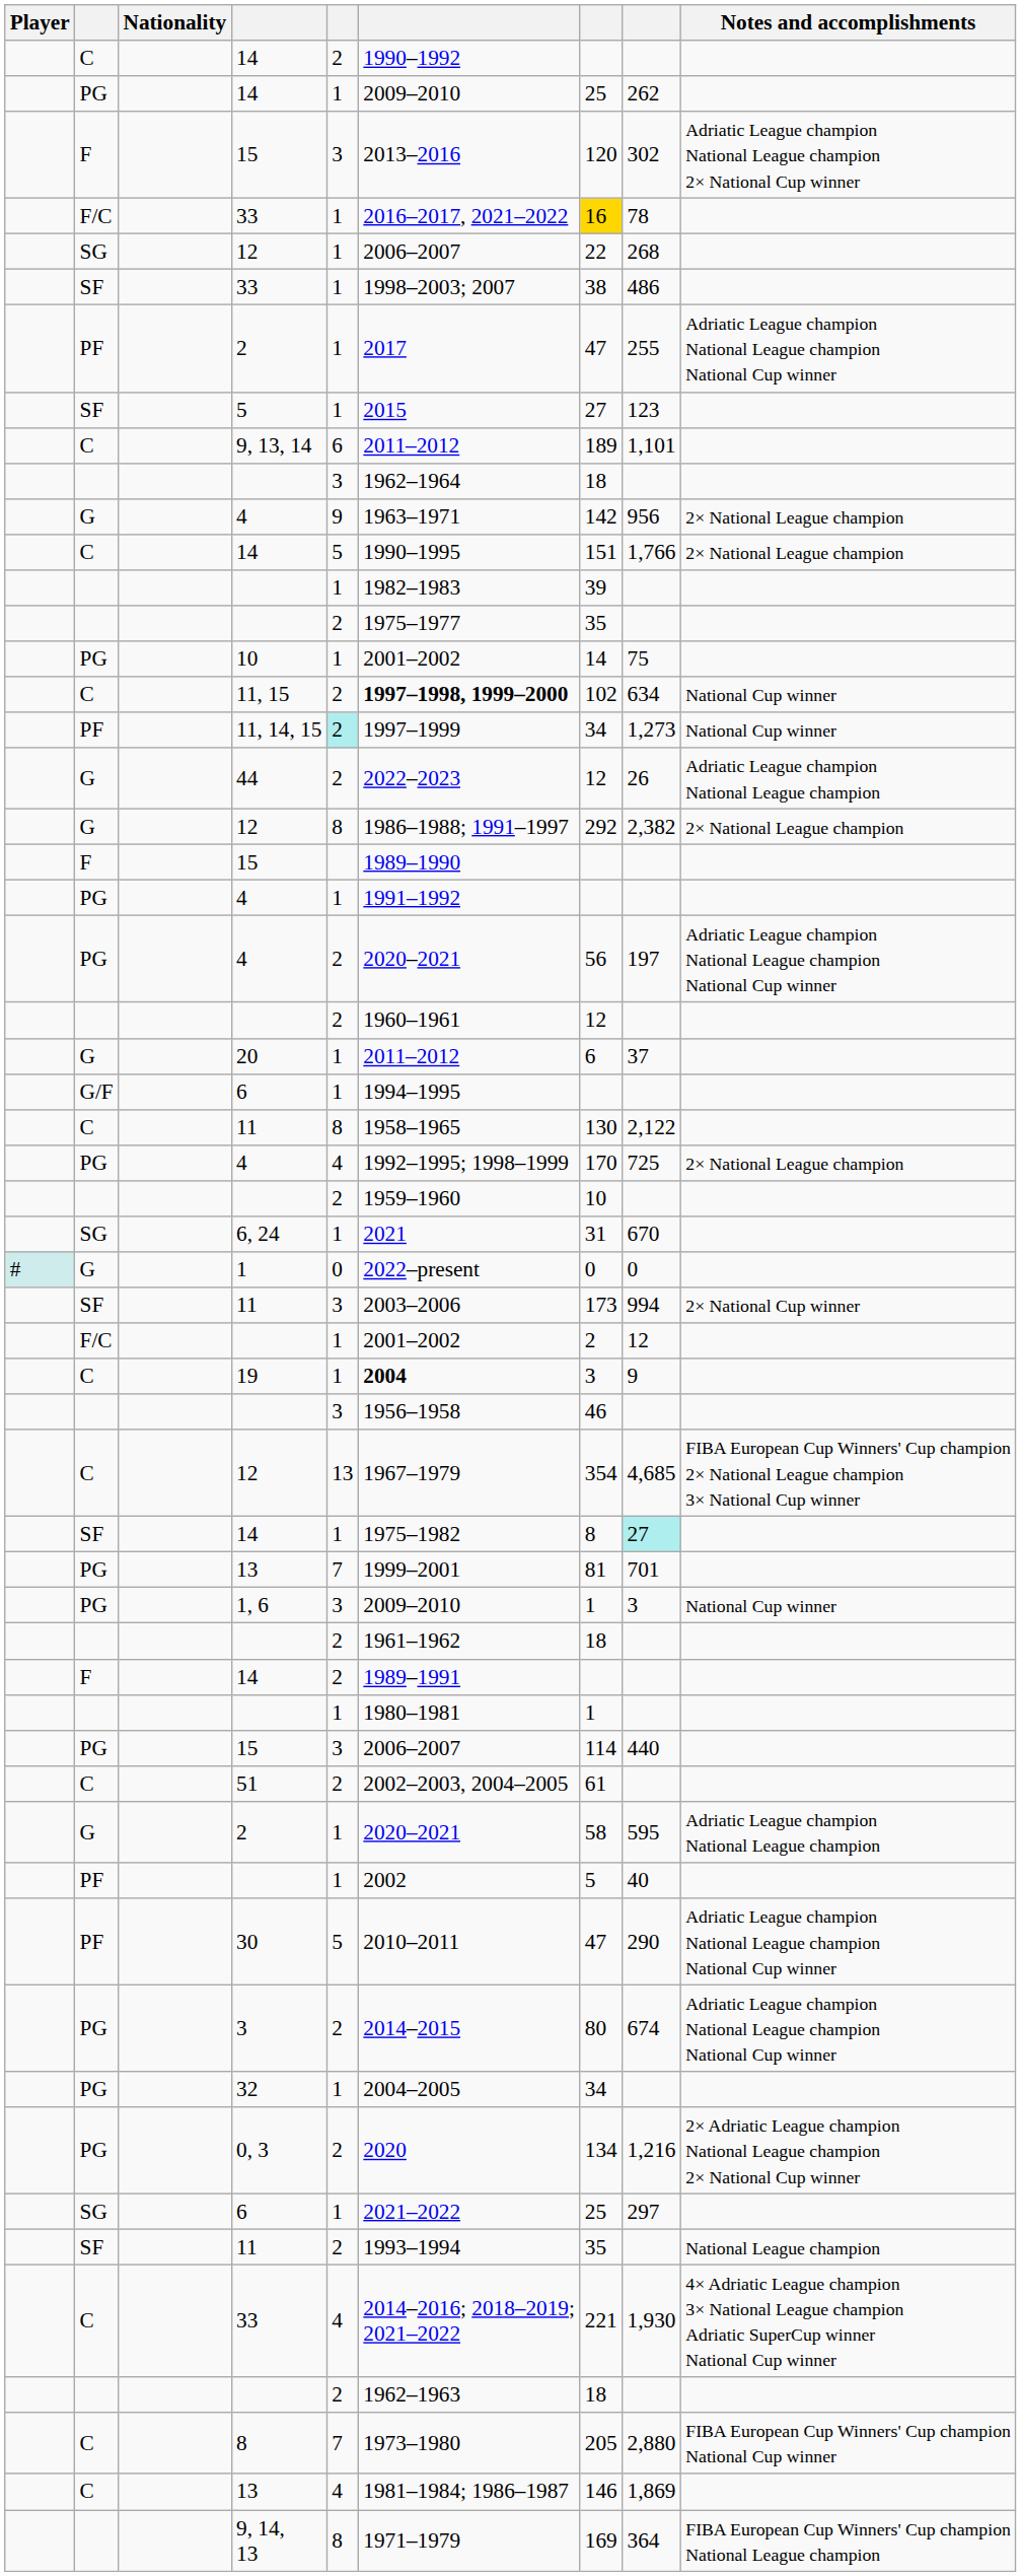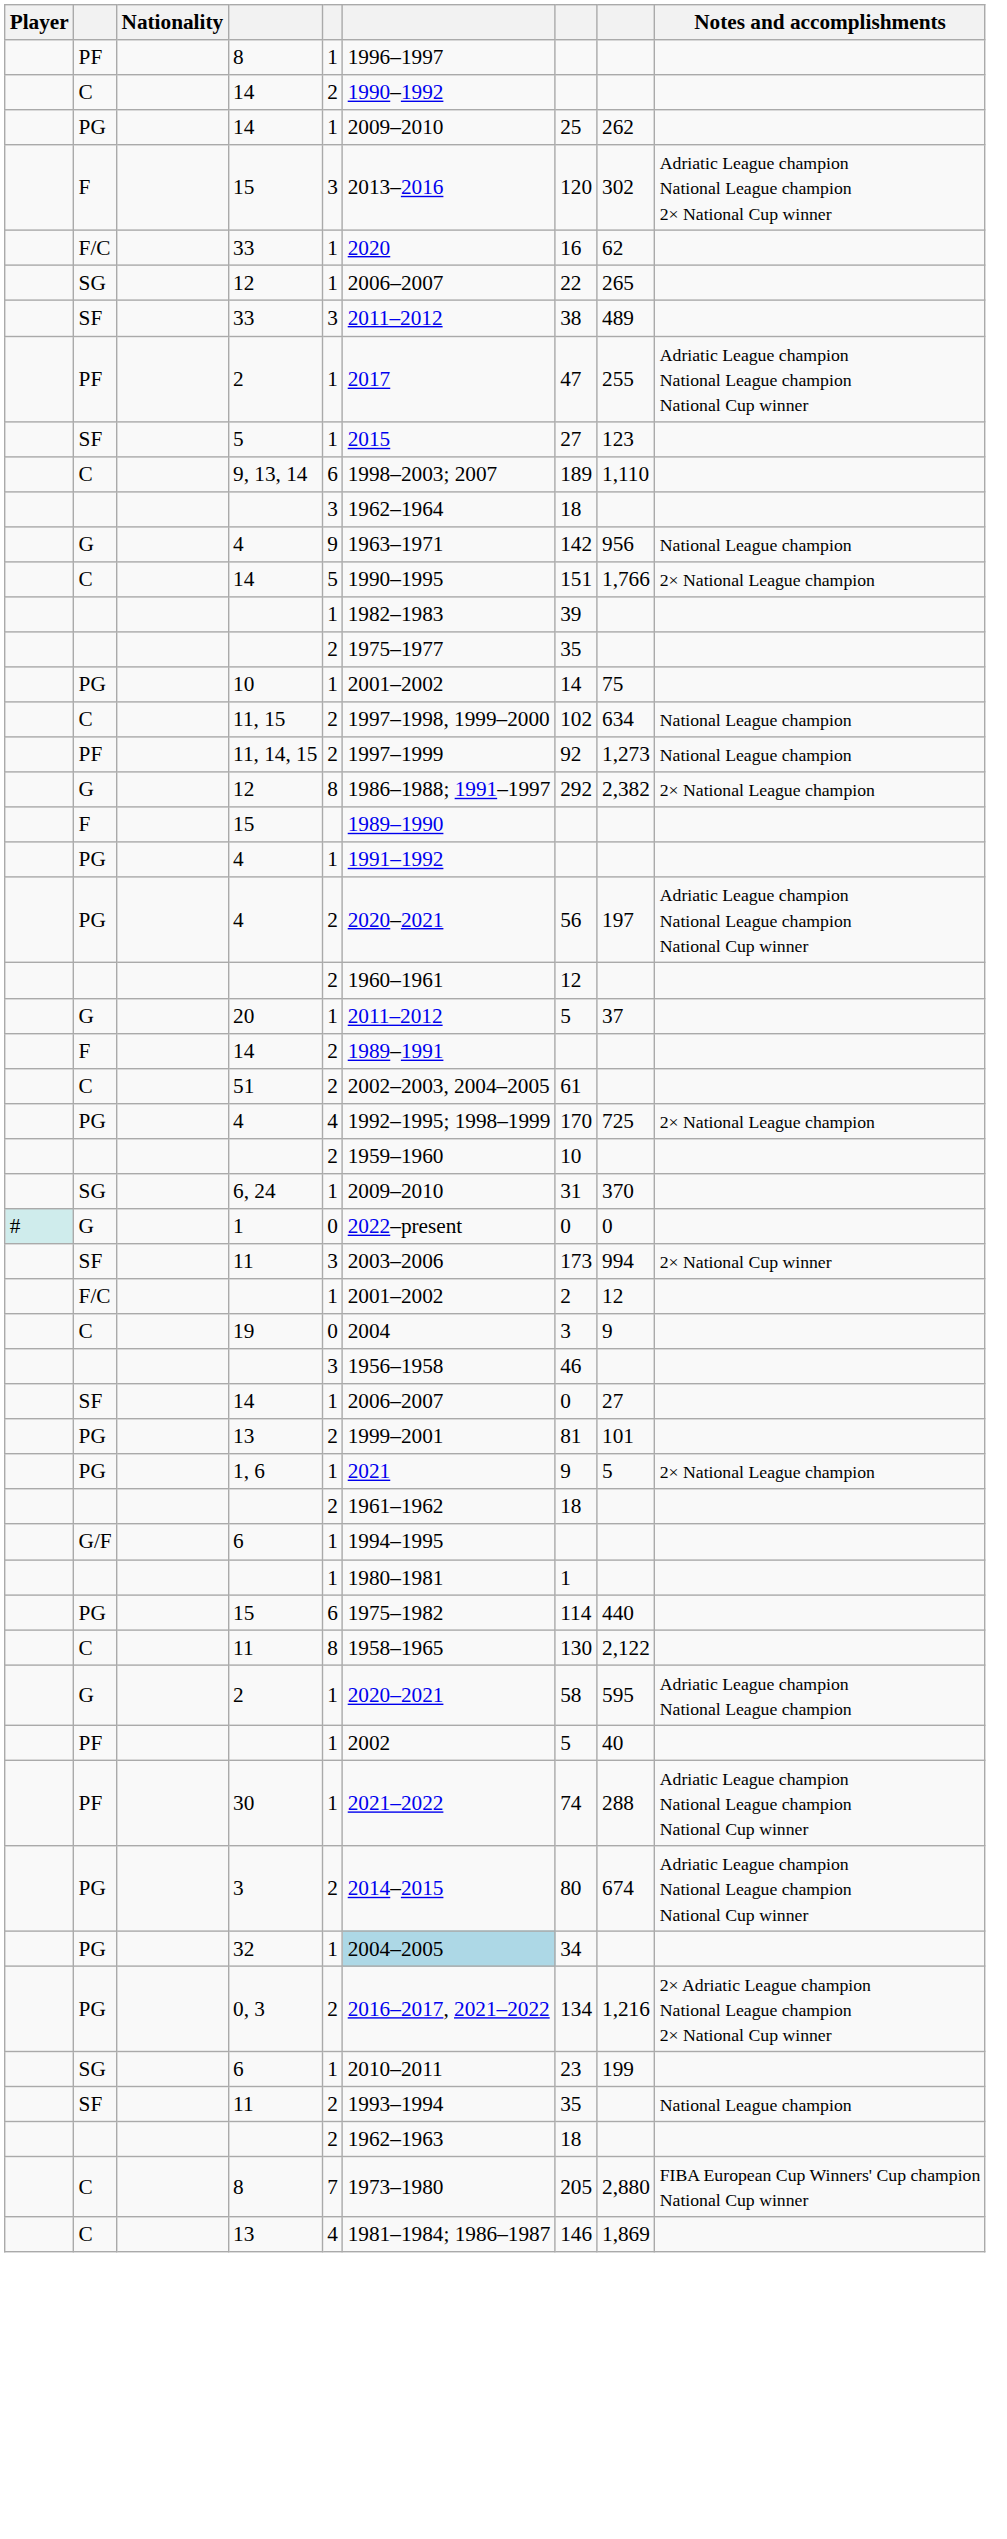+ row: PF | 8 | 1 | 1996–1997
F/C / 33 | column 6: 2016–2017, 2021–2022 -> 2020
F/C / 33 | column 7: gold background -> no background
F/C / 33 | column 8: 78 -> 62
SG / 12 | column 8: 268 -> 265
SF / 33 | column 5: 1 -> 3
SF / 33 | column 6: 1998–2003; 2007 -> 2011–2012
SF / 33 | column 8: 486 -> 489
9, 13, 14 | column 6: 2011–2012 -> 1998–2003; 2007
9, 13, 14 | column 8: 1,101 -> 1,110
G / 4 | Notes and accomplishments: 2× National League champion -> National League champion
11, 15 | column 6: bold -> normal
11, 15 | Notes and accomplishments: National Cup winner -> National League champion
11, 14, 15 | column 5: paleturquoise background -> no background
11, 14, 15 | column 7: 34 -> 92
11, 14, 15 | Notes and accomplishments: National Cup winner -> National League champion
- row: G | 44 | 2 | 2022–2023 | 12 | 26 | Adriatic League champion National League champion
20 | column 7: 6 -> 5
rows swapped: F / 14 <-> G/F / 6
rows swapped: C / 11 <-> 51
6, 24 | column 6: 2021 -> 2009–2010
6, 24 | column 8: 670 -> 370
19 | column 5: 1 -> 0
19 | column 6: bold -> normal
- row: C | 12 | 13 | 1967–1979 | 354 | 4,685 | FIBA European Cup Winners' Cup champion 2× National League champion 3× National Cup winner
SF / 14 | column 6: 1975–1982 -> 2006–2007
SF / 14 | column 7: 8 -> 0
SF / 14 | column 8: paleturquoise background -> no background
PG / 13 | column 5: 7 -> 2
PG / 13 | column 8: 701 -> 101
1, 6 | column 5: 3 -> 1
1, 6 | column 6: 2009–2010 -> 2021
1, 6 | column 7: 1 -> 9
1, 6 | column 8: 3 -> 5
1, 6 | Notes and accomplishments: National Cup winner -> 2× National League champion
PG / 15 | column 5: 3 -> 6
PG / 15 | column 6: 2006–2007 -> 1975–1982
30 | column 5: 5 -> 1
30 | column 6: 2010–2011 -> 2021–2022
30 | column 7: 47 -> 74
30 | column 8: 290 -> 288
32 | column 6: no background -> lightblue background
0, 3 | column 6: 2020 -> 2016–2017, 2021–2022
SG / 6 | column 6: 2021–2022 -> 2010–2011
SG / 6 | column 7: 25 -> 23
SG / 6 | column 8: 297 -> 199
- row: C | 33 | 4 | 2014–2016; 2018–2019; 2021–2022 | 221 | 1,930 | 4× Adriatic League champion 3× National League champion Adriatic SuperCup winner National Cup winner
- row: 9, 14, 13 | 8 | 1971–1979 | 169 | 364 | FIBA European Cup Winners' Cup champion National League champion
